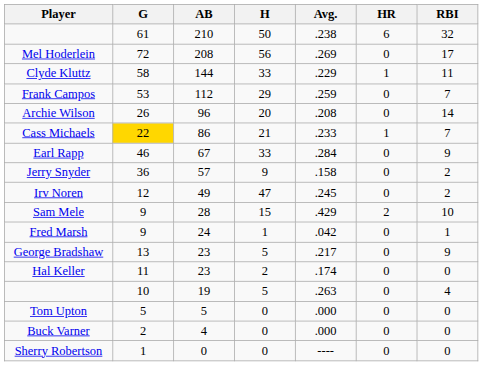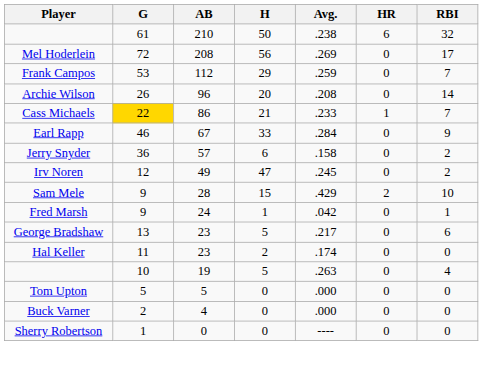- row: Clyde Kluttz | 58 | 144 | 33 | .229 | 1 | 11
Jerry Snyder | H: 9 -> 6
George Bradshaw | RBI: 9 -> 6
